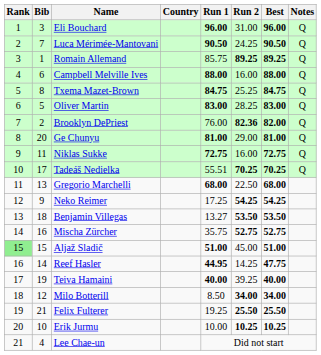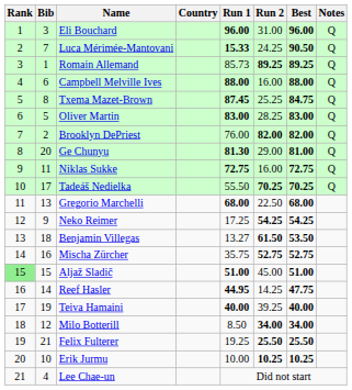Luca Mérimée-Mantovani | Run 1: 90.50 -> 15.33
Romain Allemand | Run 1: 85.75 -> 85.73
Txema Mazet-Brown | Run 1: 84.75 -> 87.45
Brooklyn DePriest | Run 2: 82.36 -> 82.00
Ge Chunyu | Run 1: 81.00 -> 81.30
Tadeáš Nedielka | Run 1: 55.51 -> 55.50
Benjamin Villegas | Run 2: 53.50 -> 61.50
